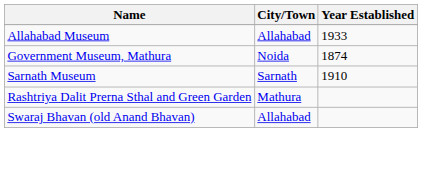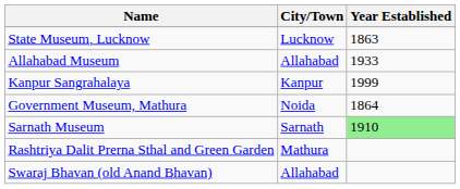+ row: State Museum, Lucknow | Lucknow | 1863
+ row: Kanpur Sangrahalaya | Kanpur | 1999
Government Museum, Mathura | Year Established: 1874 -> 1864
Sarnath Museum | Year Established: no background -> lightgreen background
